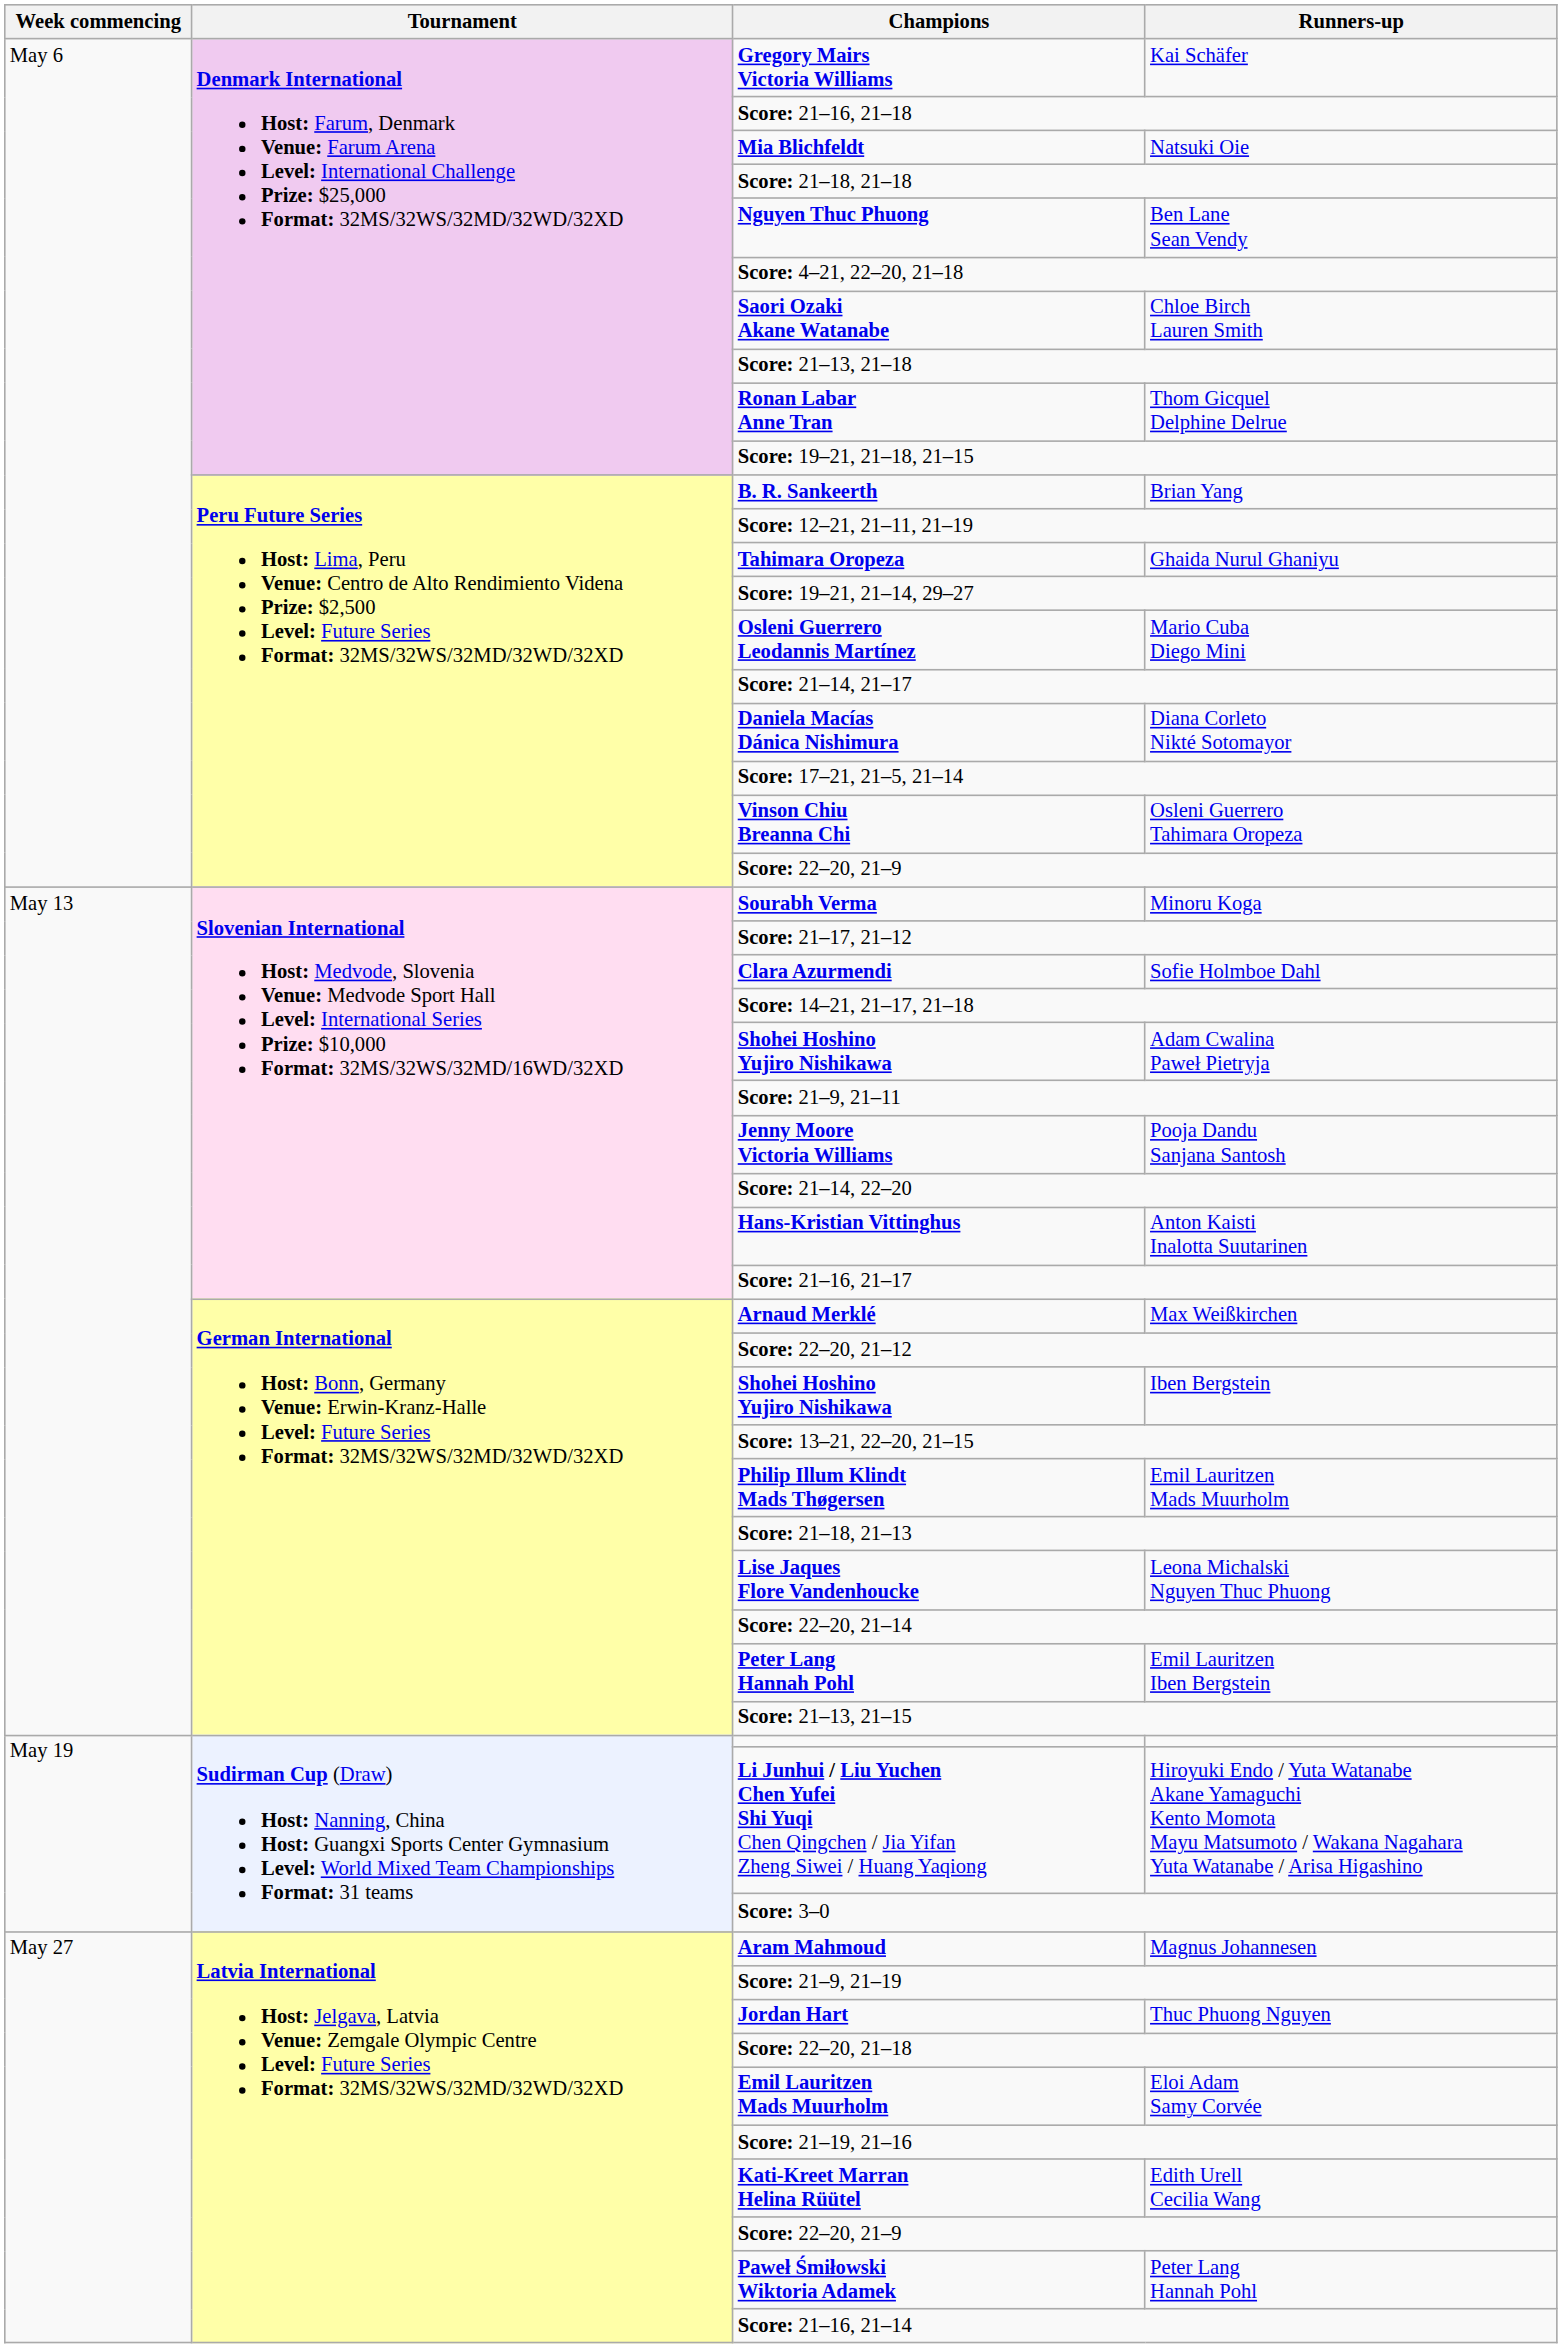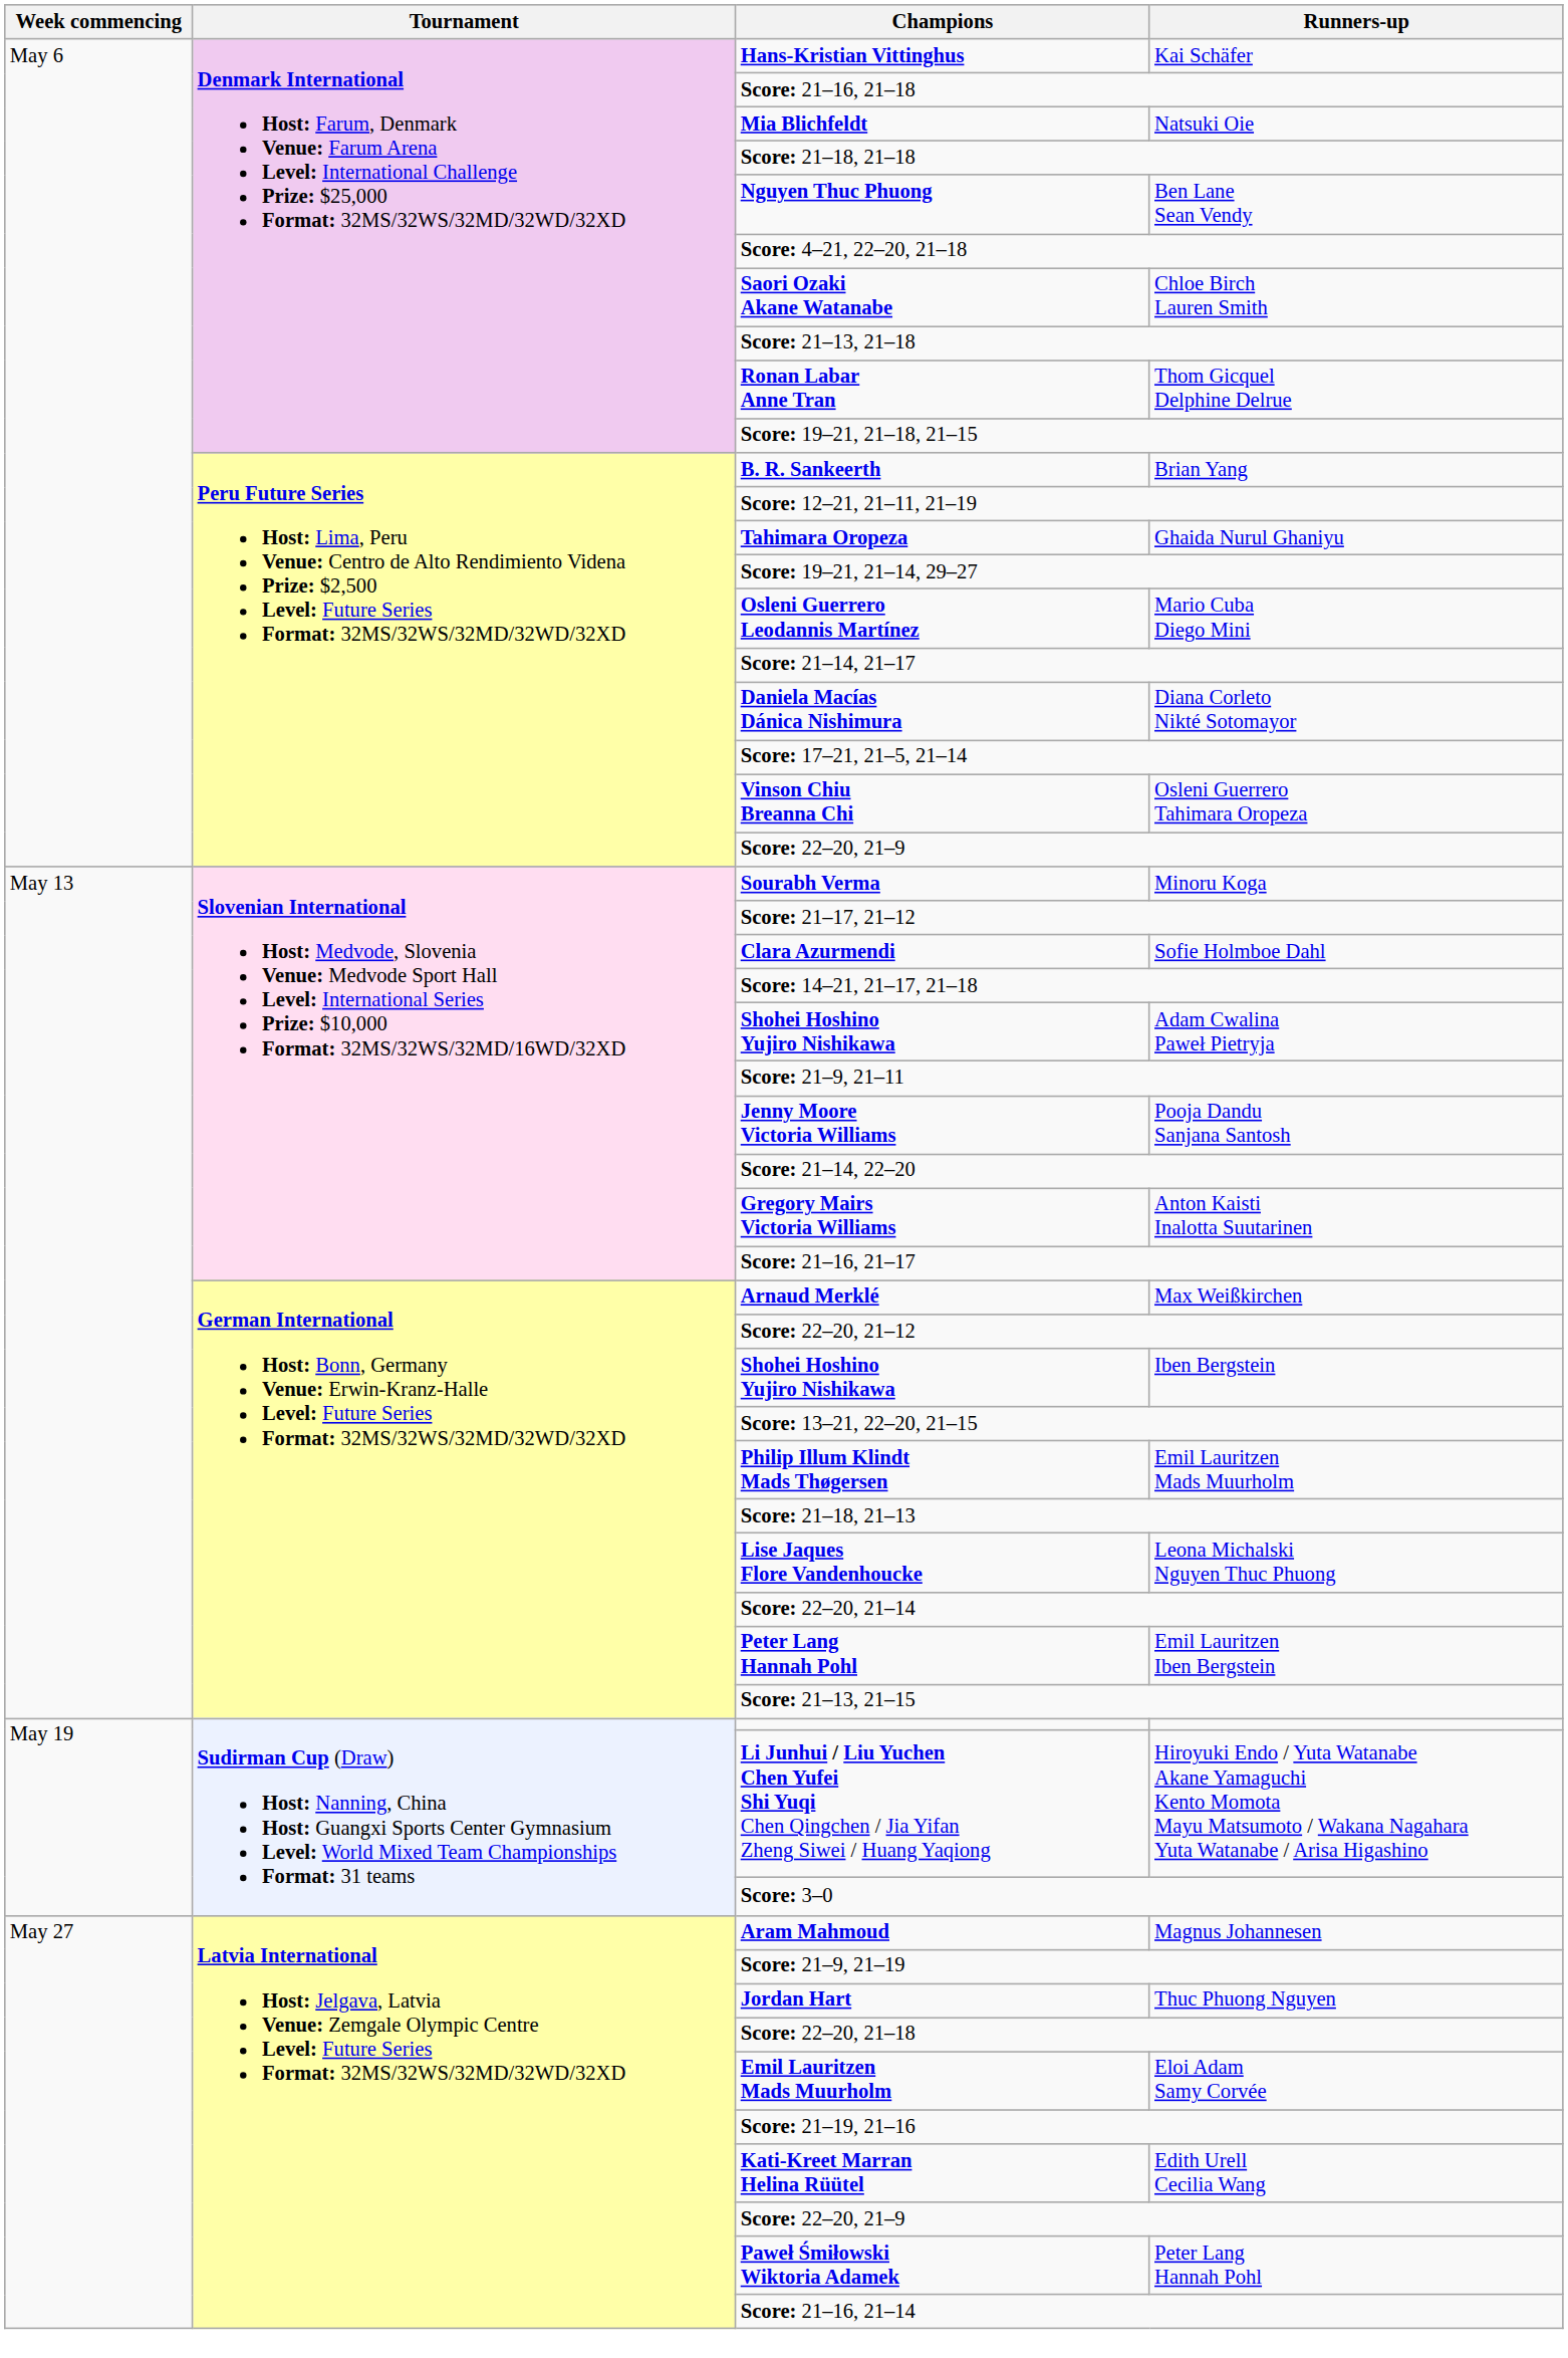Kai Schäfer | Champions: Gregory Mairs Victoria Williams -> Hans-Kristian Vittinghus
Anton Kaisti Inalotta Suutarinen | Champions: Hans-Kristian Vittinghus -> Gregory Mairs Victoria Williams
